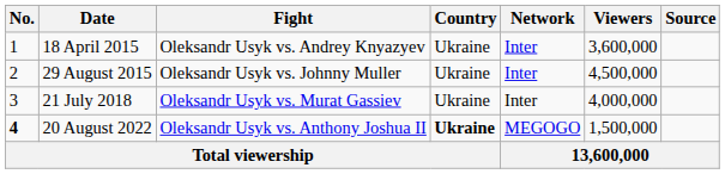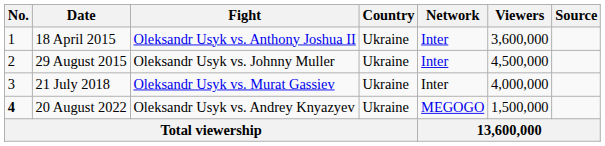18 April 2015 | Fight: Oleksandr Usyk vs. Andrey Knyazyev -> Oleksandr Usyk vs. Anthony Joshua II
20 August 2022 | Fight: Oleksandr Usyk vs. Anthony Joshua II -> Oleksandr Usyk vs. Andrey Knyazyev
20 August 2022 | Country: bold -> normal
